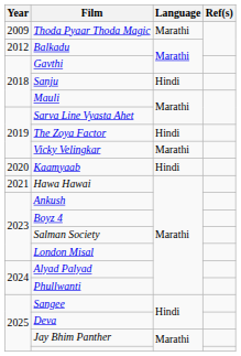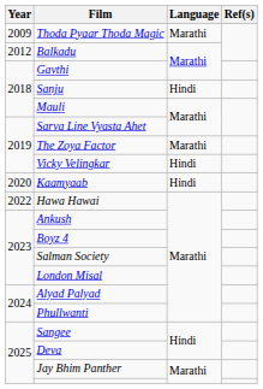The Zoya Factor | Language: Hindi -> Marathi
Vicky Velingkar | Language: Marathi -> Hindi
Hawa Hawai | Year: 2021 -> 2022
